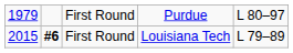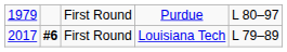First Round / Louisiana Tech | column 1: 2015 -> 2017
